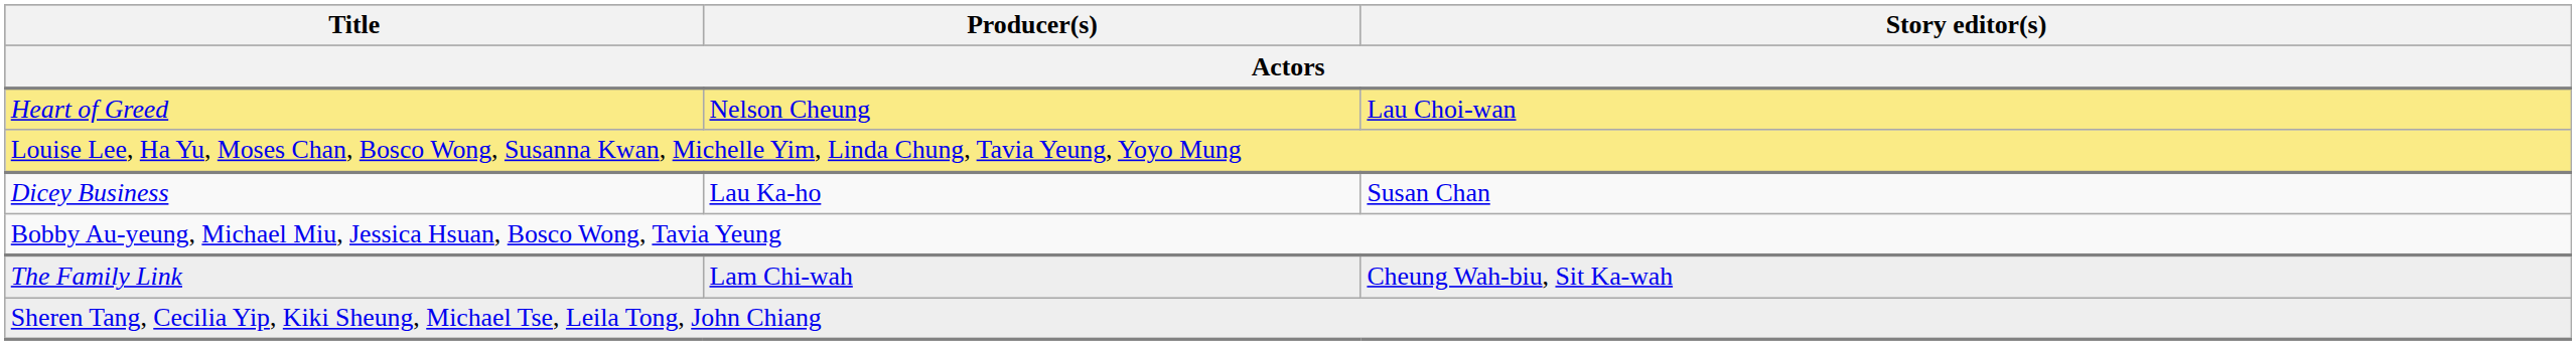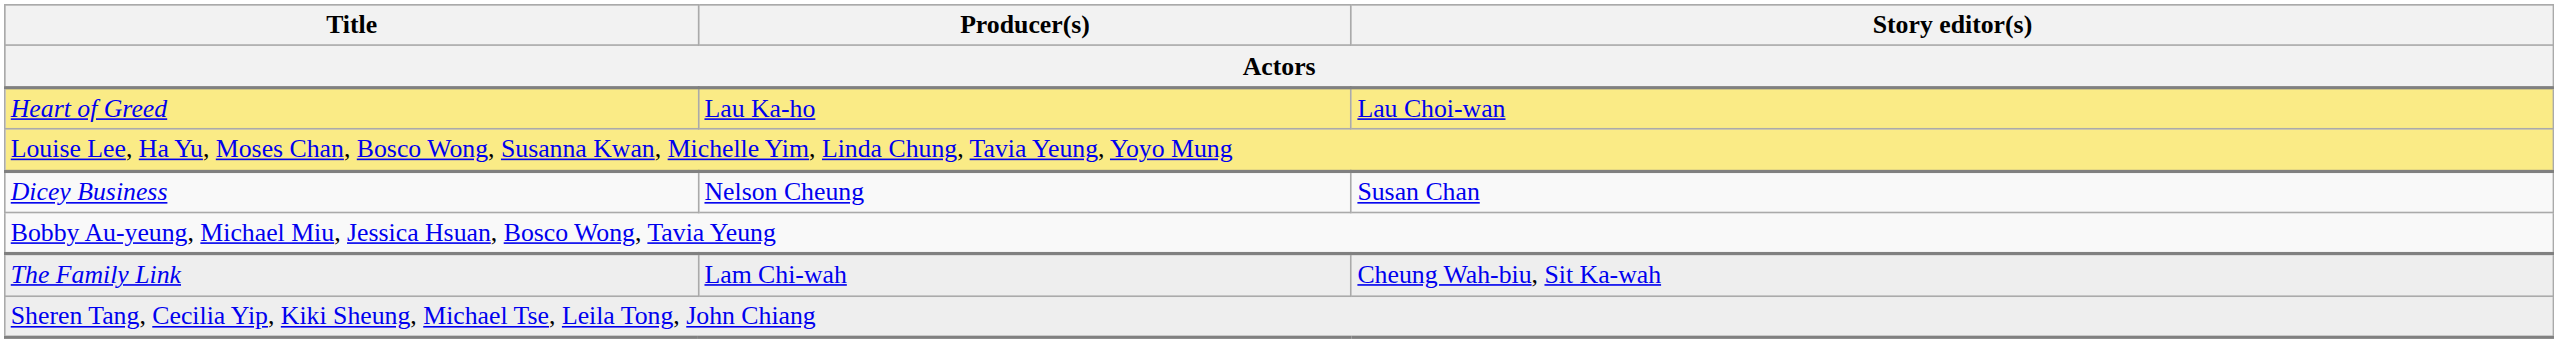Heart of Greed | Producer(s): Nelson Cheung -> Lau Ka-ho
Dicey Business | Producer(s): Lau Ka-ho -> Nelson Cheung
